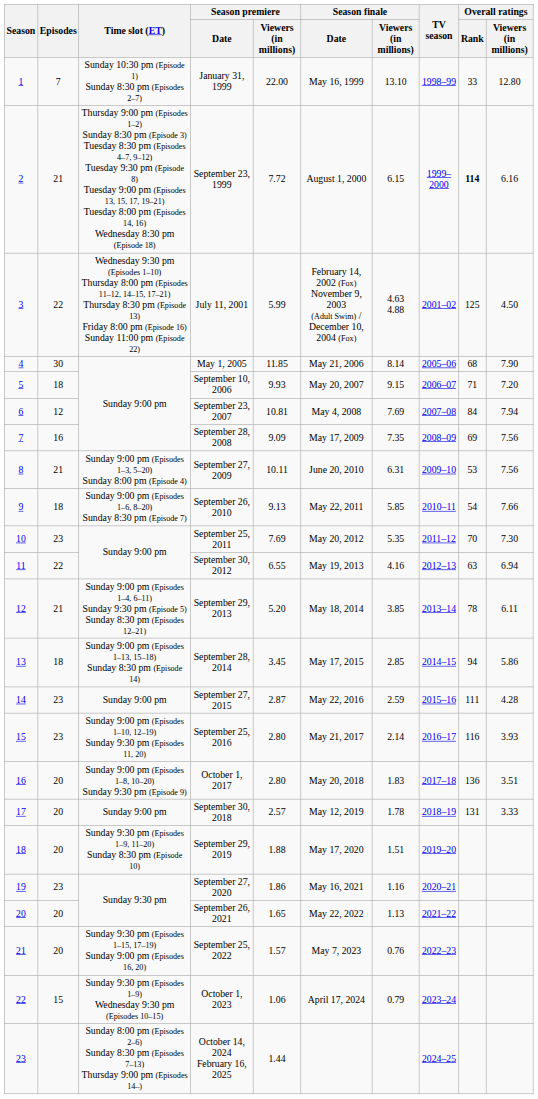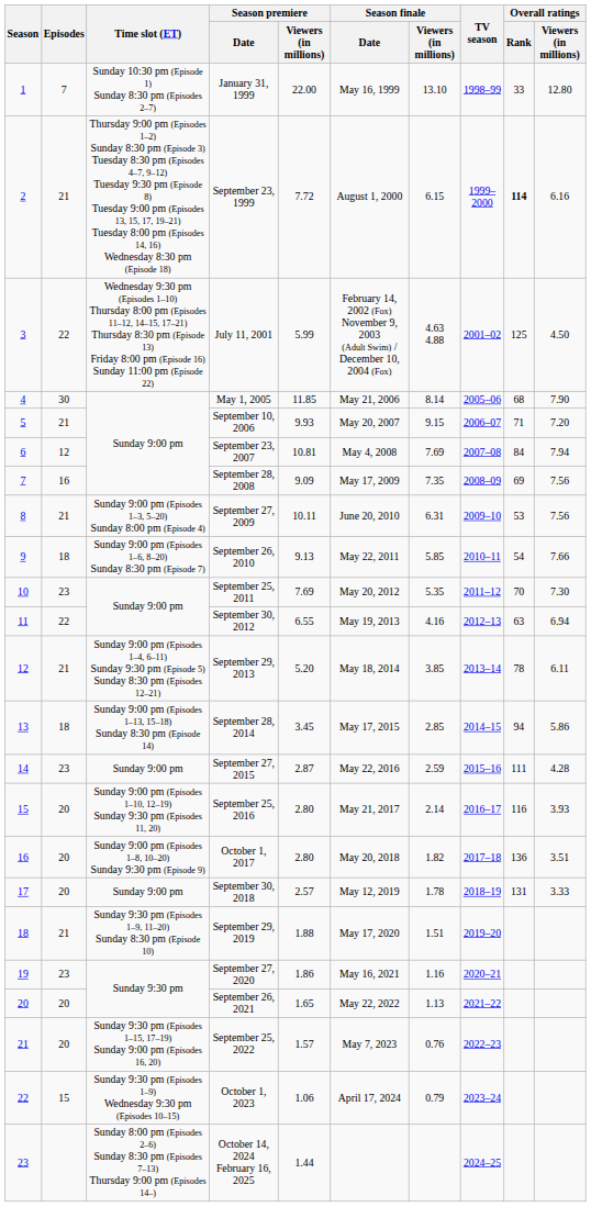September 10, 2006 | Episodes: 18 -> 21
September 25, 2016 | Episodes: 23 -> 20
October 1, 2017 | Season finale / Viewers (in millions): 1.83 -> 1.82
September 29, 2019 | Episodes: 20 -> 21
